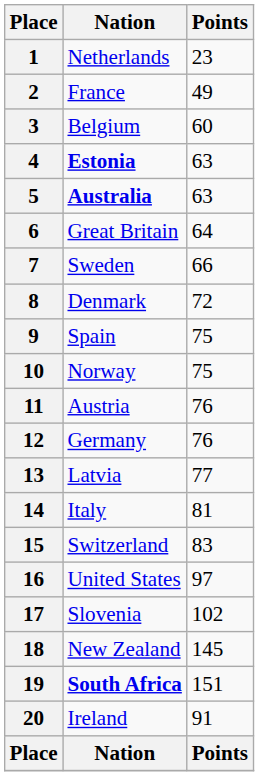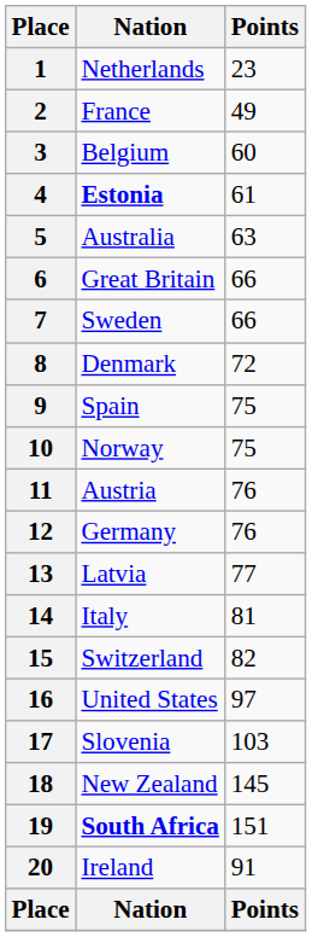4 | Points: 63 -> 61
5 | Nation: bold -> normal
6 | Points: 64 -> 66
15 | Points: 83 -> 82
17 | Points: 102 -> 103
